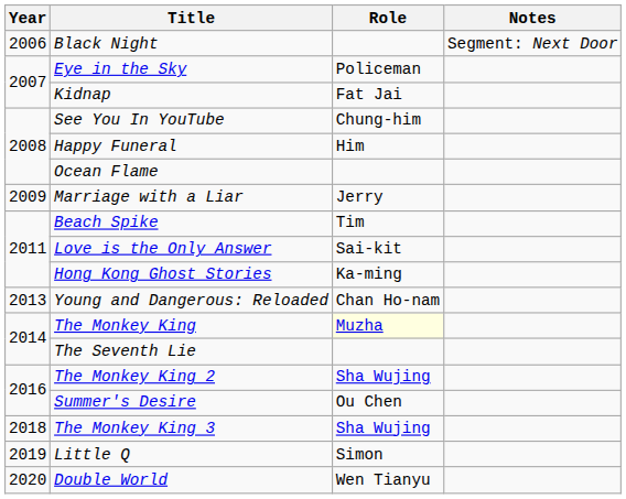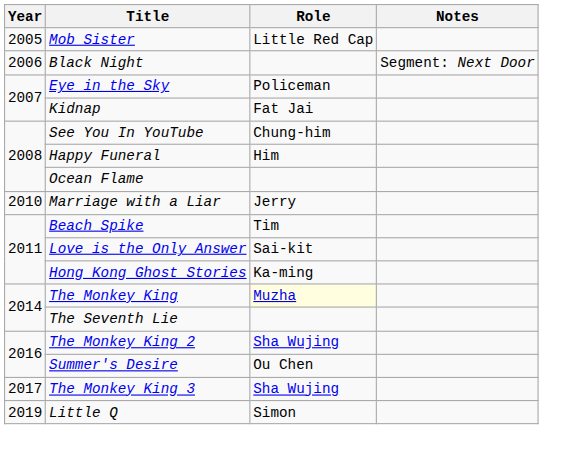+ row: 2005 | Mob Sister | Little Red Cap
Marriage with a Liar | Year: 2009 -> 2010
- row: 2013 | Young and Dangerous: Reloaded | Chan Ho-nam
The Monkey King 3 | Year: 2018 -> 2017
- row: 2020 | Double World | Wen Tianyu
